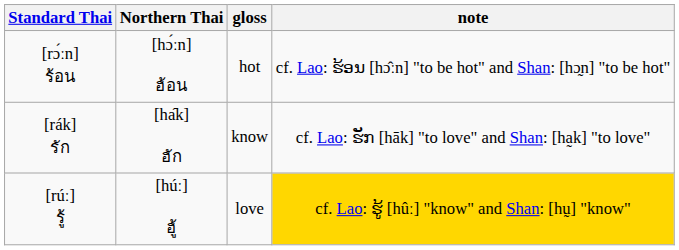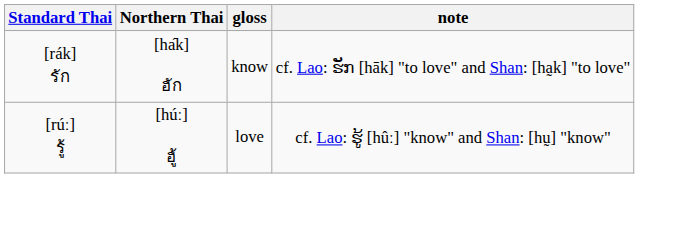- row: [rɔ́ːn] ร้อน | [hɔ́ːn] ฮ้อน | hot | cf. Lao: ຮ້ອນ [hɔ̂ːn] "to be hot" and Shan: [hɔ̰n] "to be hot"
[rúː] รู้ | note: gold background -> no background
